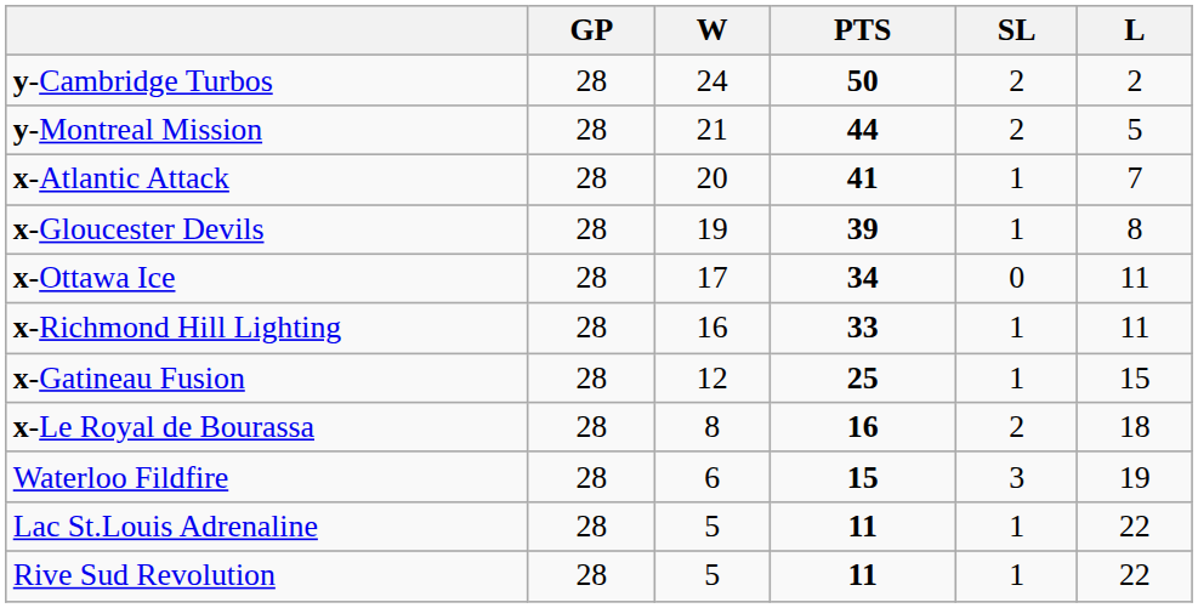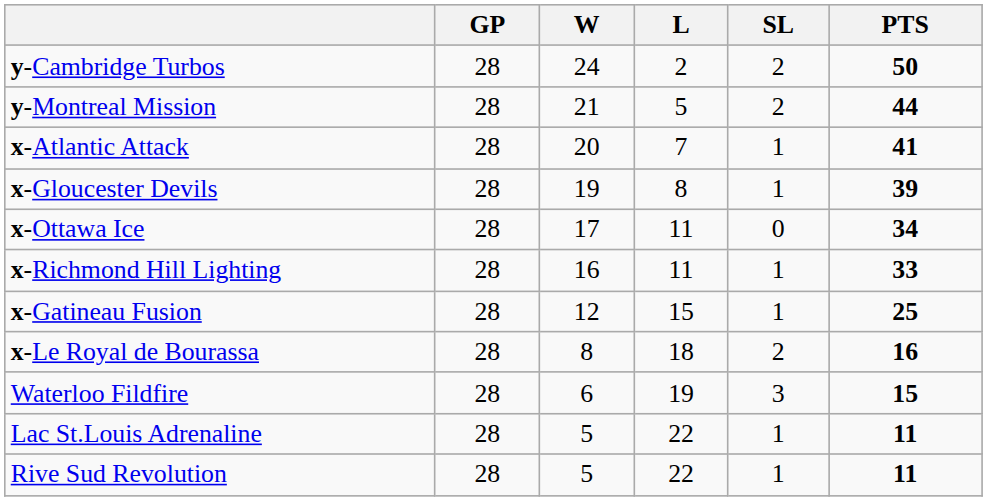columns swapped: L <-> PTS
